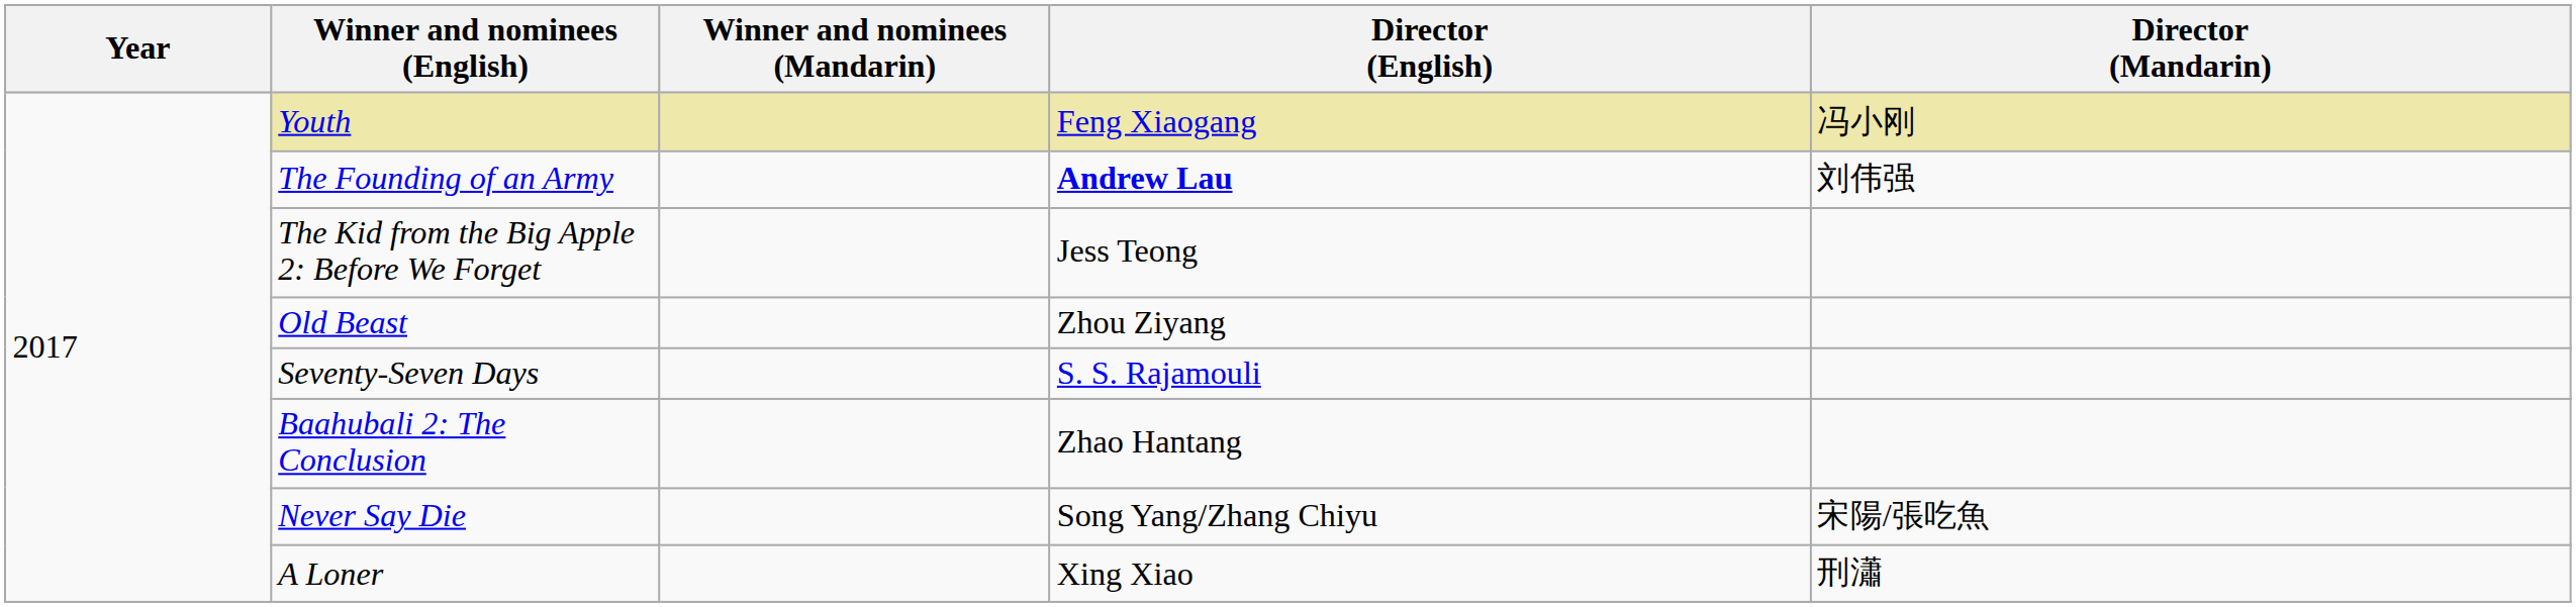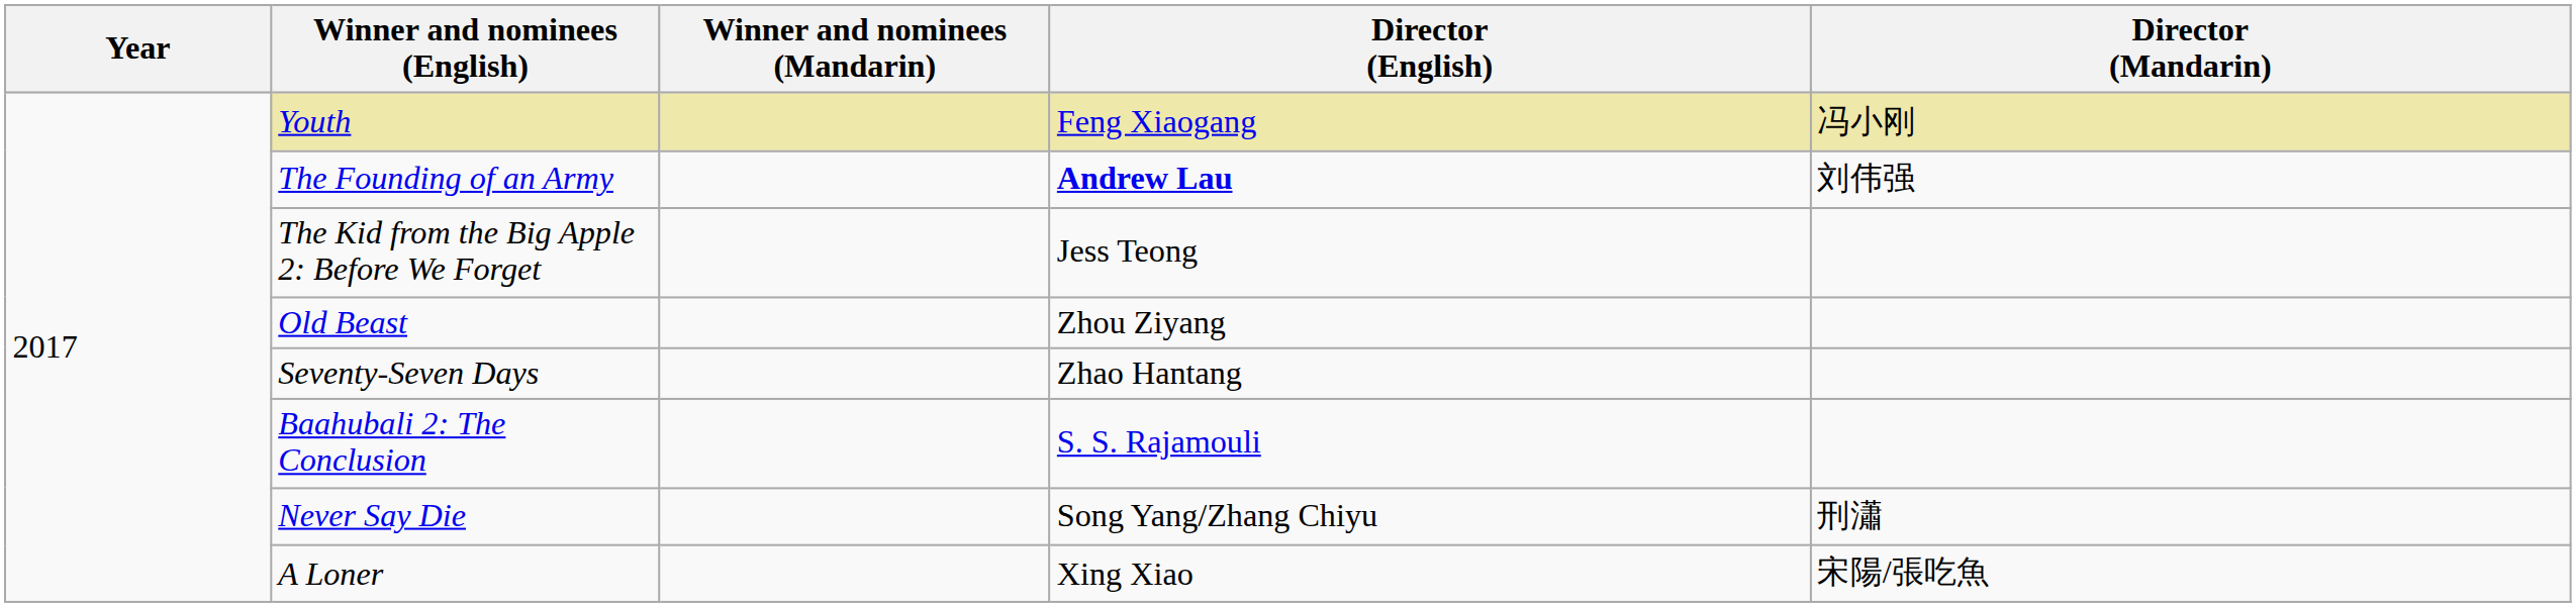Seventy-Seven Days | Director (English): S. S. Rajamouli -> Zhao Hantang
Baahubali 2: The Conclusion | Director (English): Zhao Hantang -> S. S. Rajamouli
Never Say Die | Director (Mandarin): 宋陽/張吃魚 -> 刑瀟
A Loner | Director (Mandarin): 刑瀟 -> 宋陽/張吃魚
